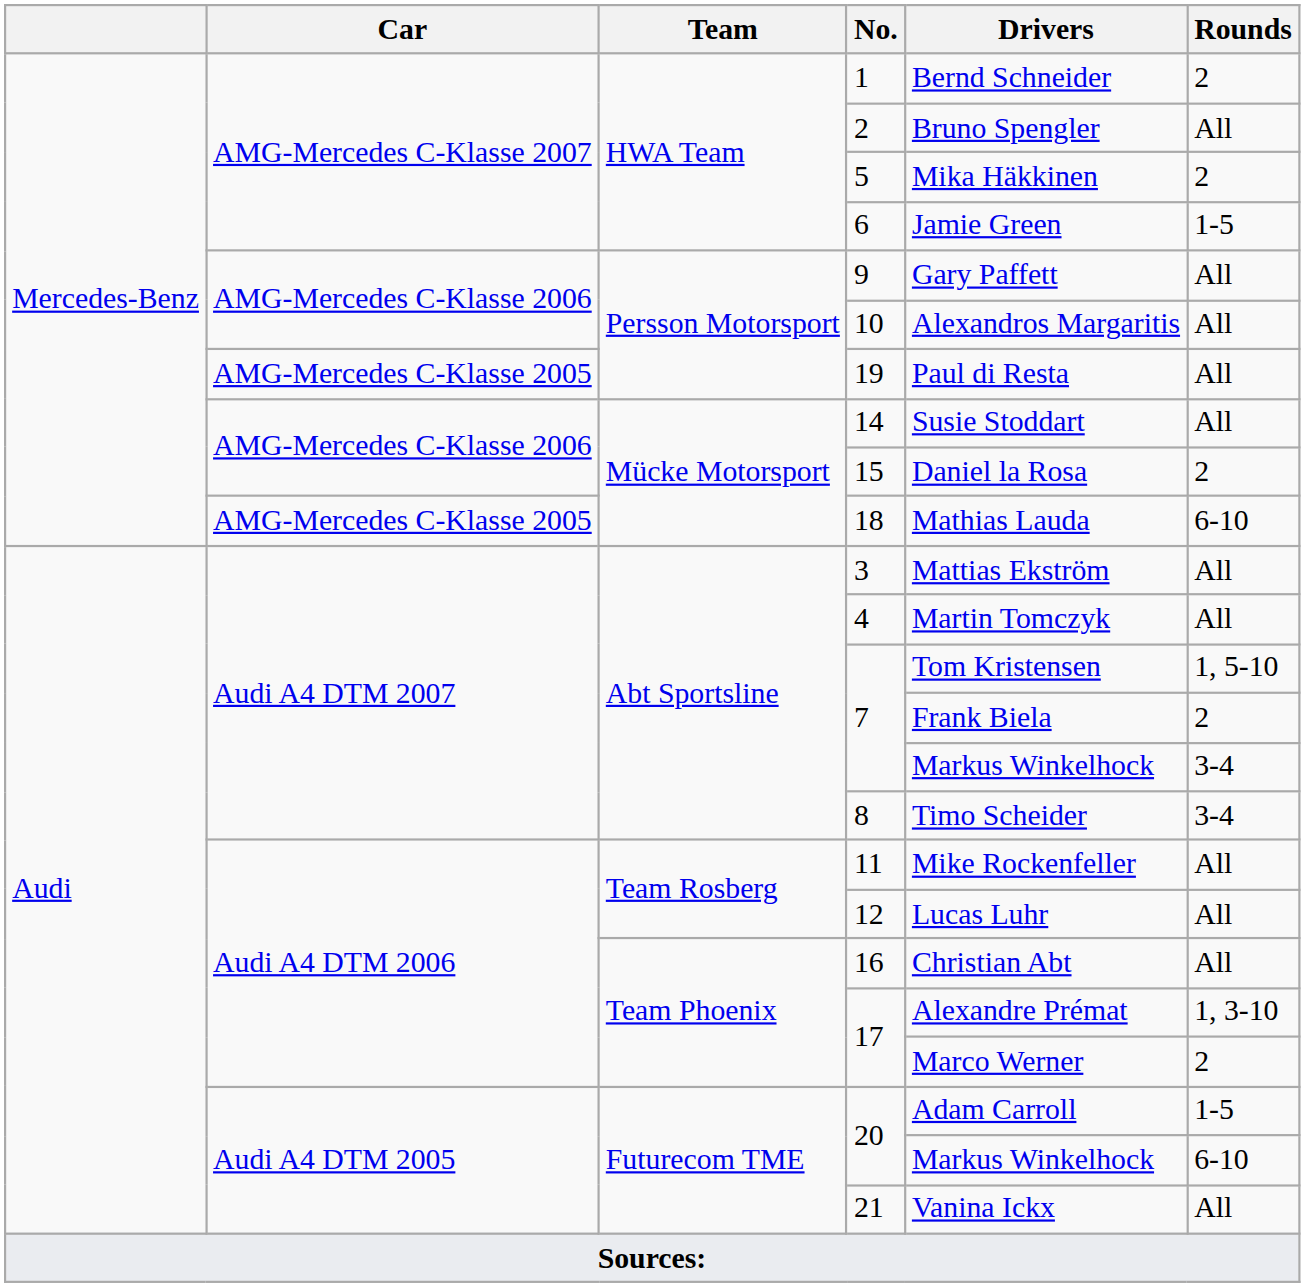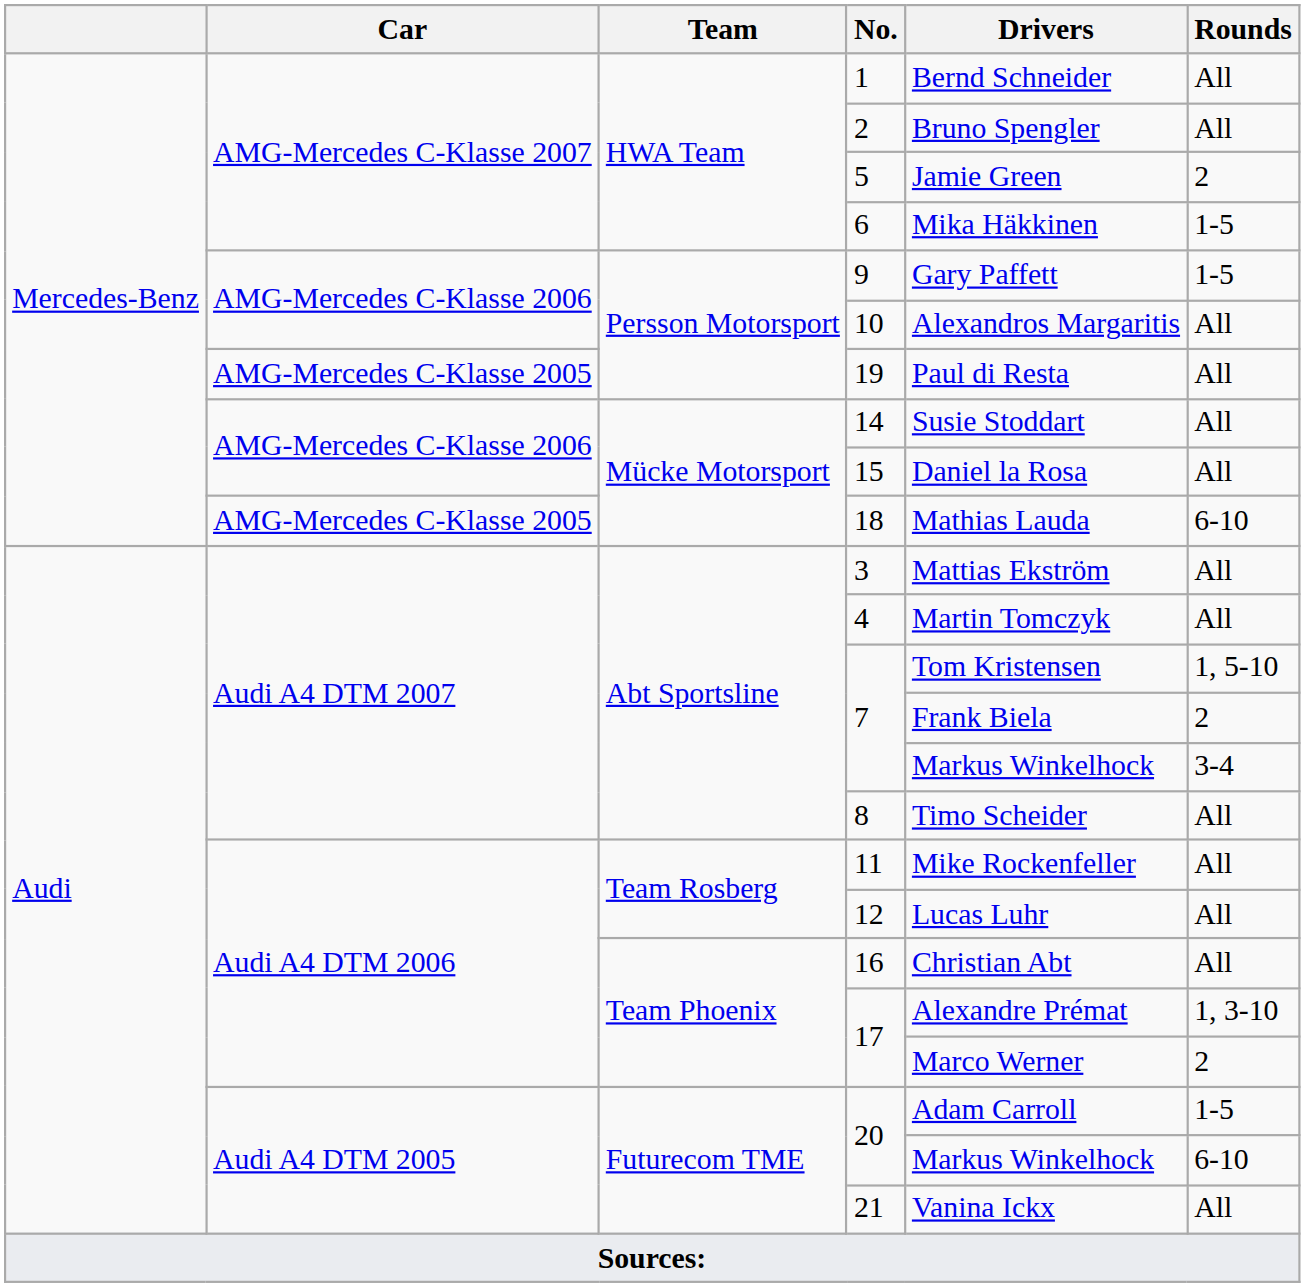1 | Rounds: 2 -> All
5 | Drivers: Mika Häkkinen -> Jamie Green
6 | Drivers: Jamie Green -> Mika Häkkinen
9 | Rounds: All -> 1-5
15 | Rounds: 2 -> All
8 | Rounds: 3-4 -> All
